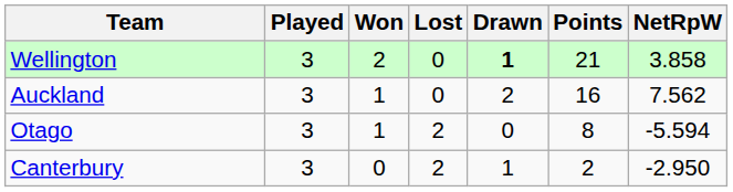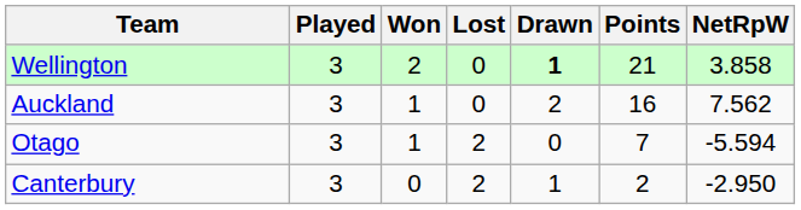Otago | Points: 8 -> 7
